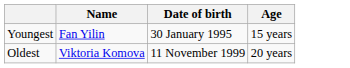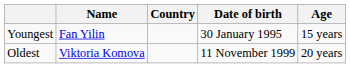+ column: Country
